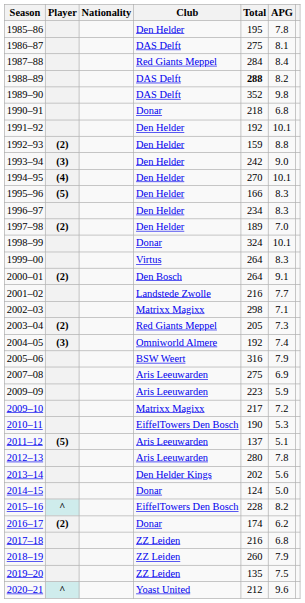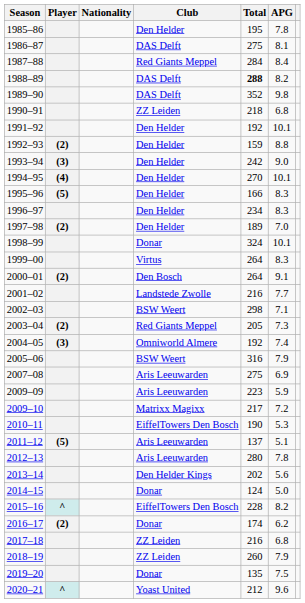1990–91 | Club: Donar -> ZZ Leiden
2002–03 | Club: Matrixx Magixx -> BSW Weert
2019–20 | Club: ZZ Leiden -> Donar
